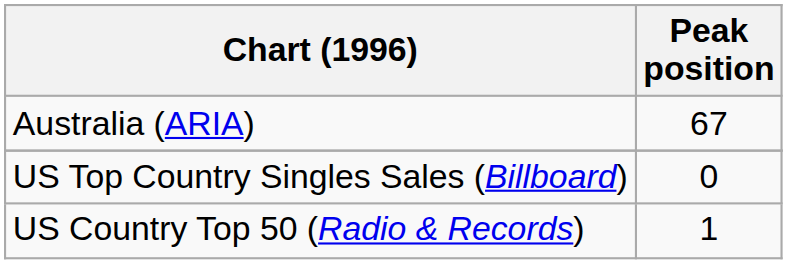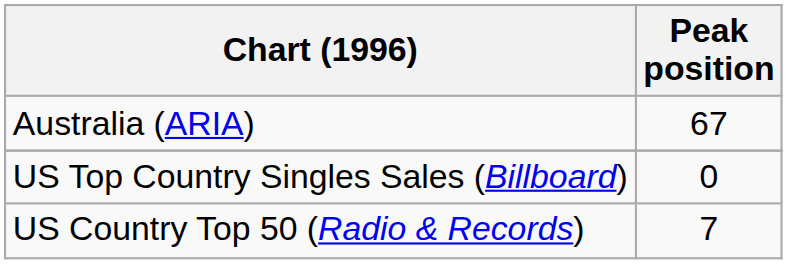US Country Top 50 (Radio & Records) | Peak position: 1 -> 7
